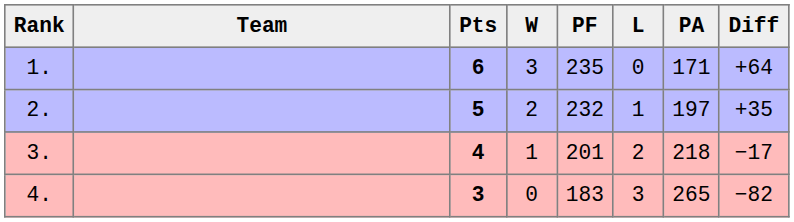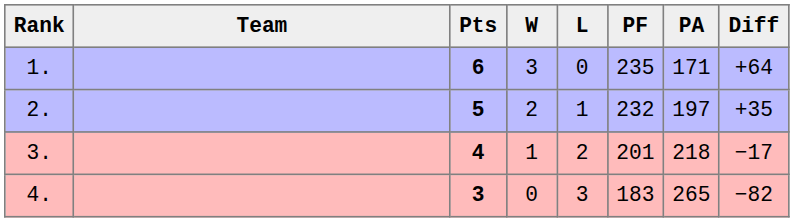columns swapped: L <-> PF
